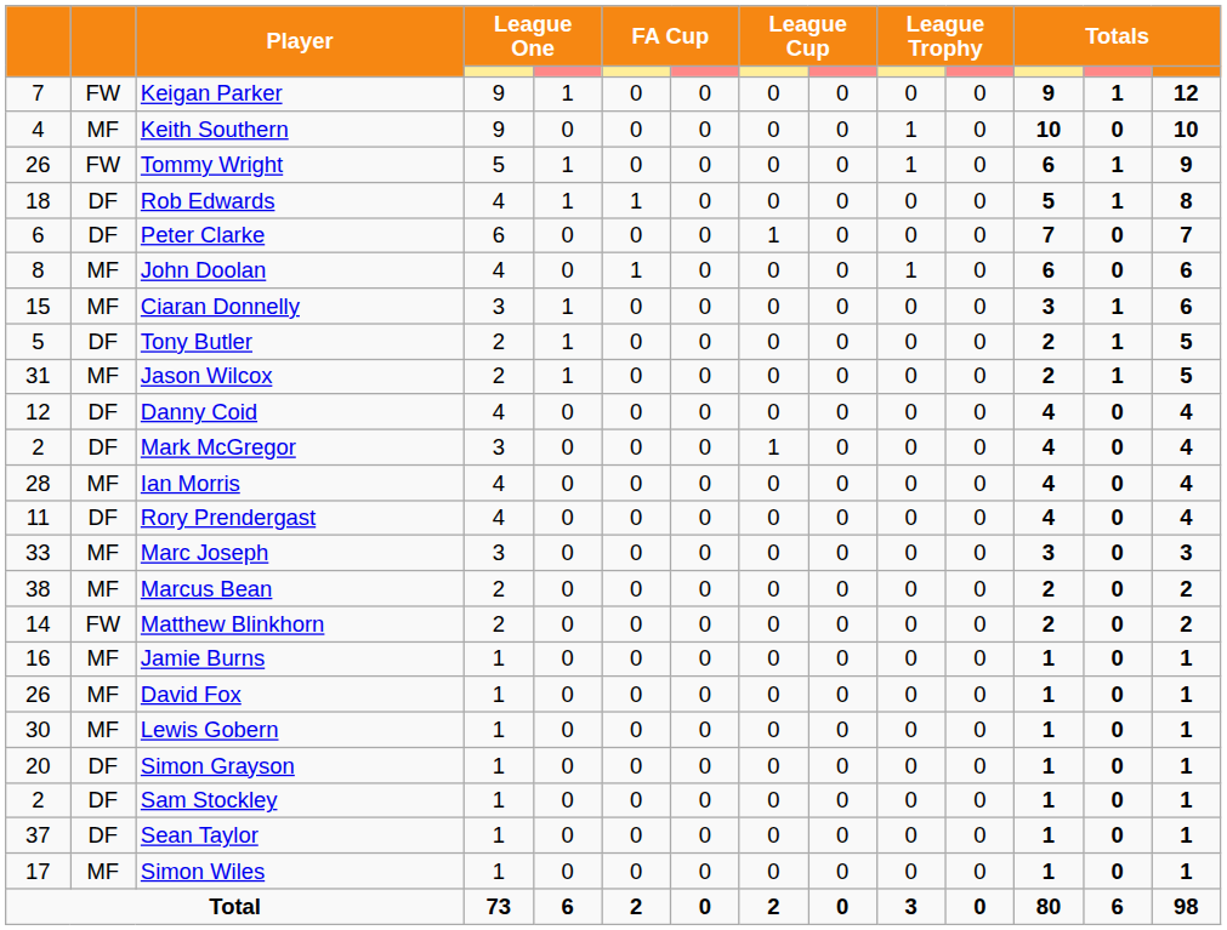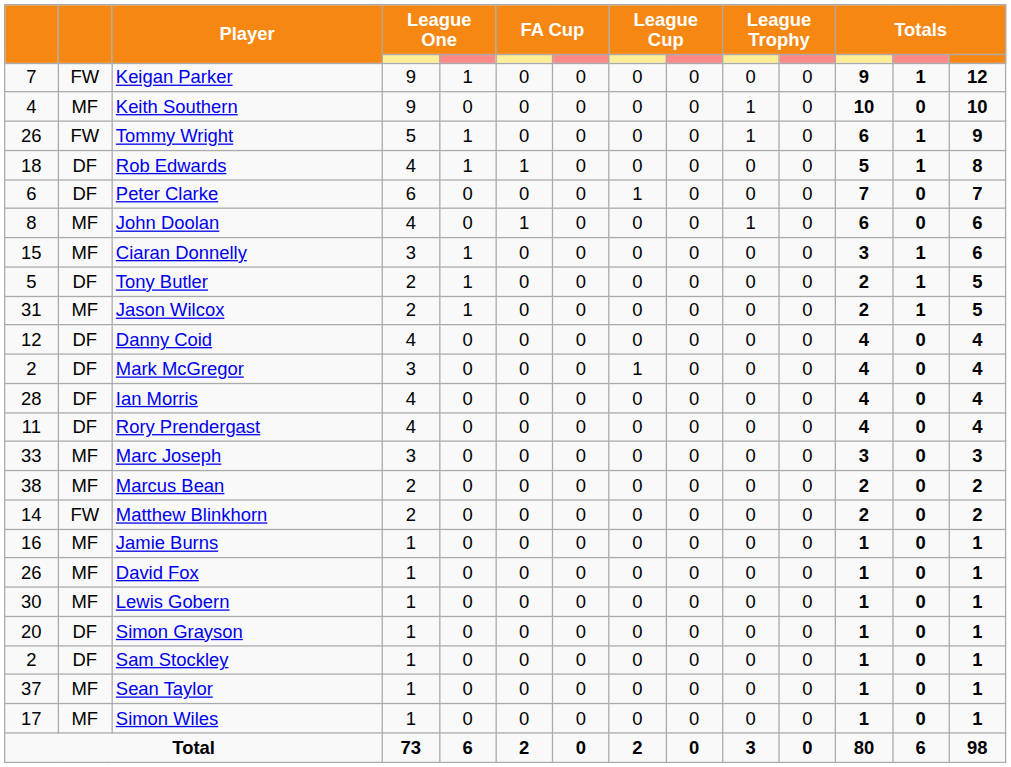Ian Morris | column 2: MF -> DF
Sean Taylor | column 2: DF -> MF
